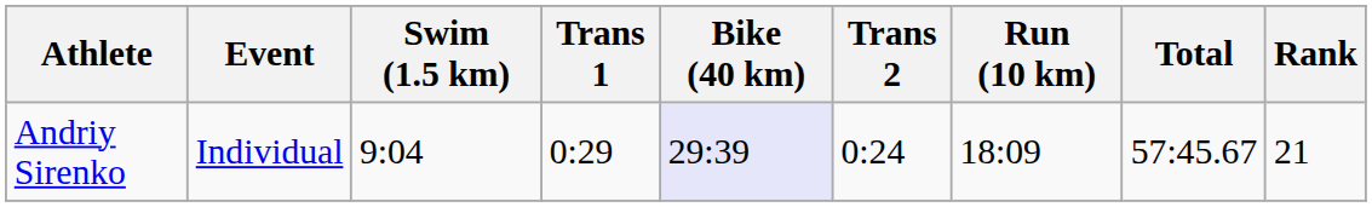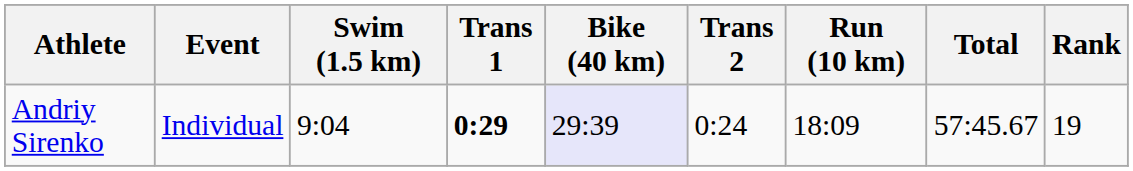Andriy Sirenko | Trans 1: normal -> bold
Andriy Sirenko | Rank: 21 -> 19
